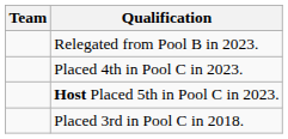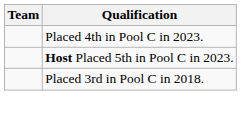- row: Relegated from Pool B in 2023.
